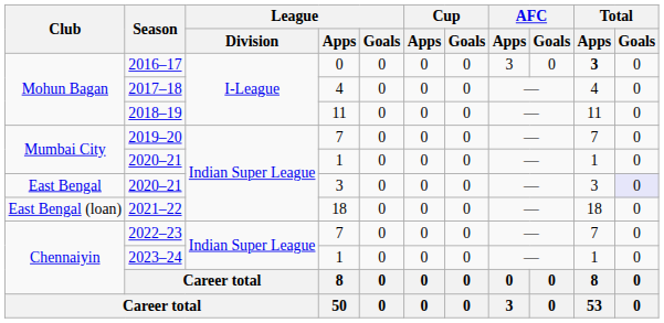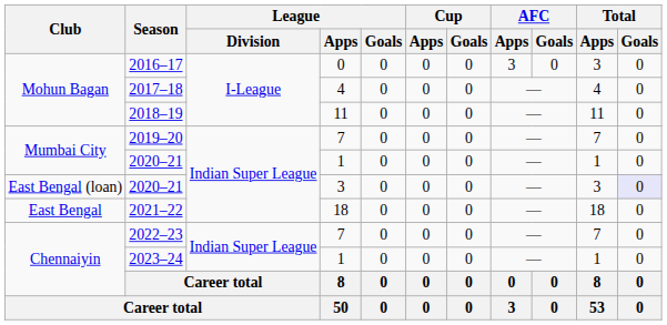2016–17 | Total / Apps: bold -> normal
2020–21 / 3 | Club: East Bengal -> East Bengal (loan)
2021–22 | Club: East Bengal (loan) -> East Bengal
